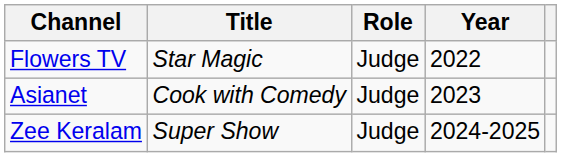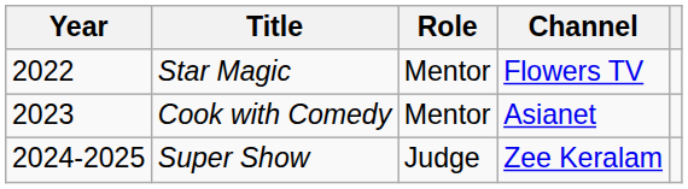columns swapped: Year <-> Channel
Star Magic | Role: Judge -> Mentor
Cook with Comedy | Role: Judge -> Mentor
